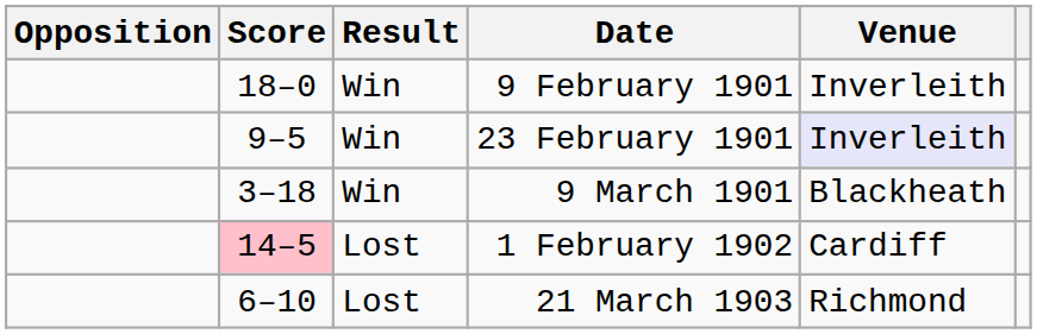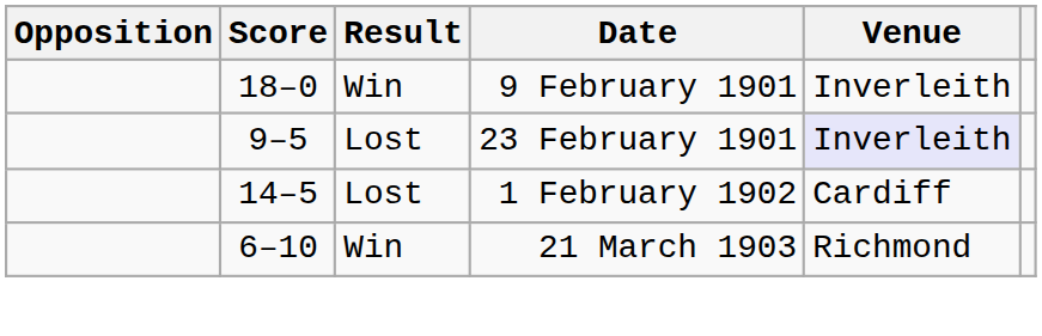23 February 1901 | Result: Win -> Lost
- row: 3–18 | Win | 9 March 1901 | Blackheath
1 February 1902 | Score: pink background -> no background
21 March 1903 | Result: Lost -> Win
